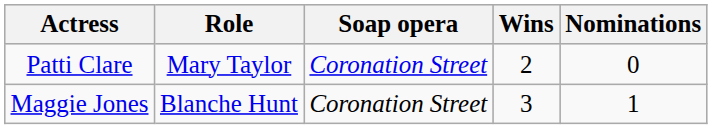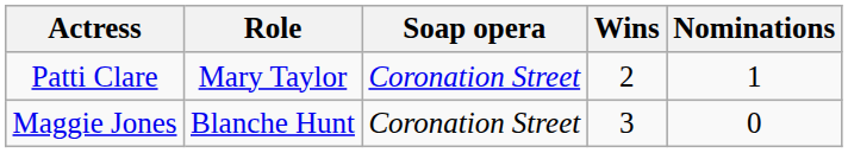Patti Clare | Nominations: 0 -> 1
Maggie Jones | Nominations: 1 -> 0
